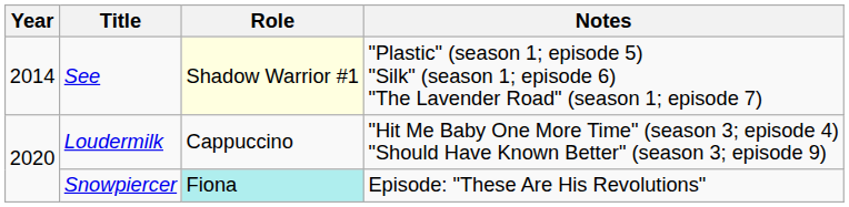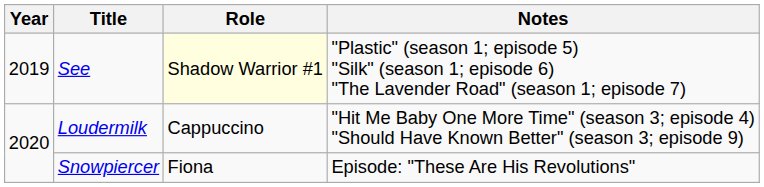See | Year: 2014 -> 2019
Snowpiercer | Role: paleturquoise background -> no background
